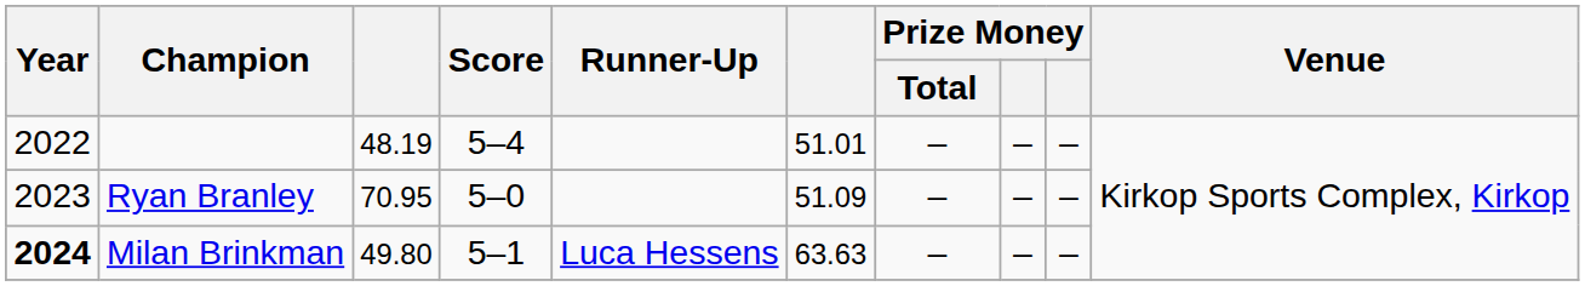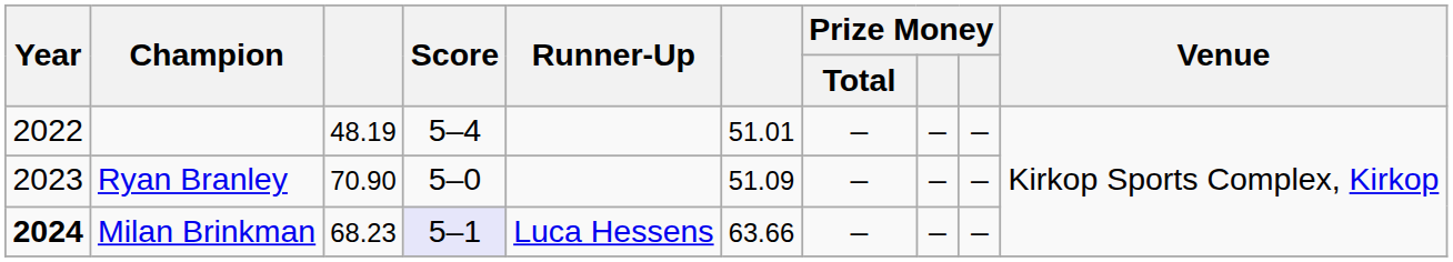Ryan Branley | column 3: 70.95 -> 70.90
Milan Brinkman | column 3: 49.80 -> 68.23
Milan Brinkman | Score: no background -> lavender background
Milan Brinkman | column 6: 63.63 -> 63.66
